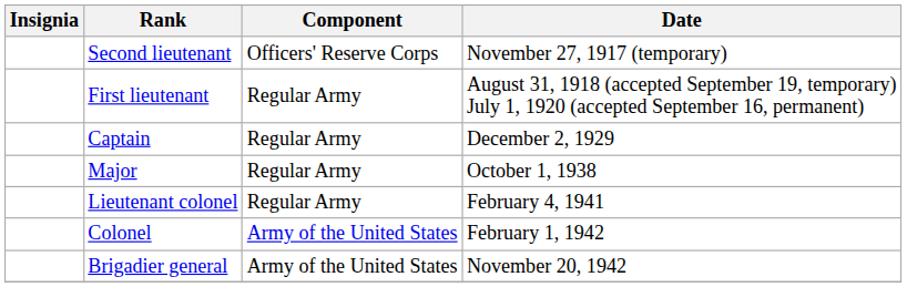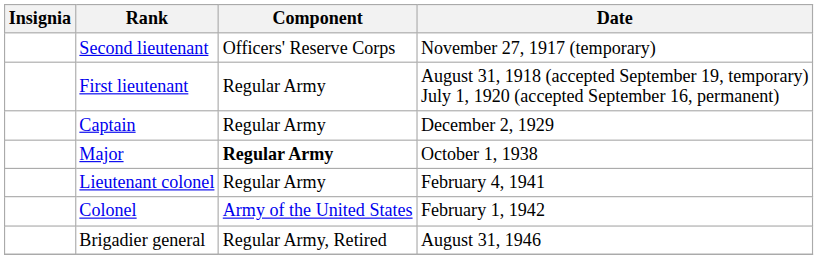October 1, 1938 | Component: normal -> bold
- row: Brigadier general | Army of the United States | November 20, 1942
+ row: Brigadier general | Regular Army, Retired | August 31, 1946
